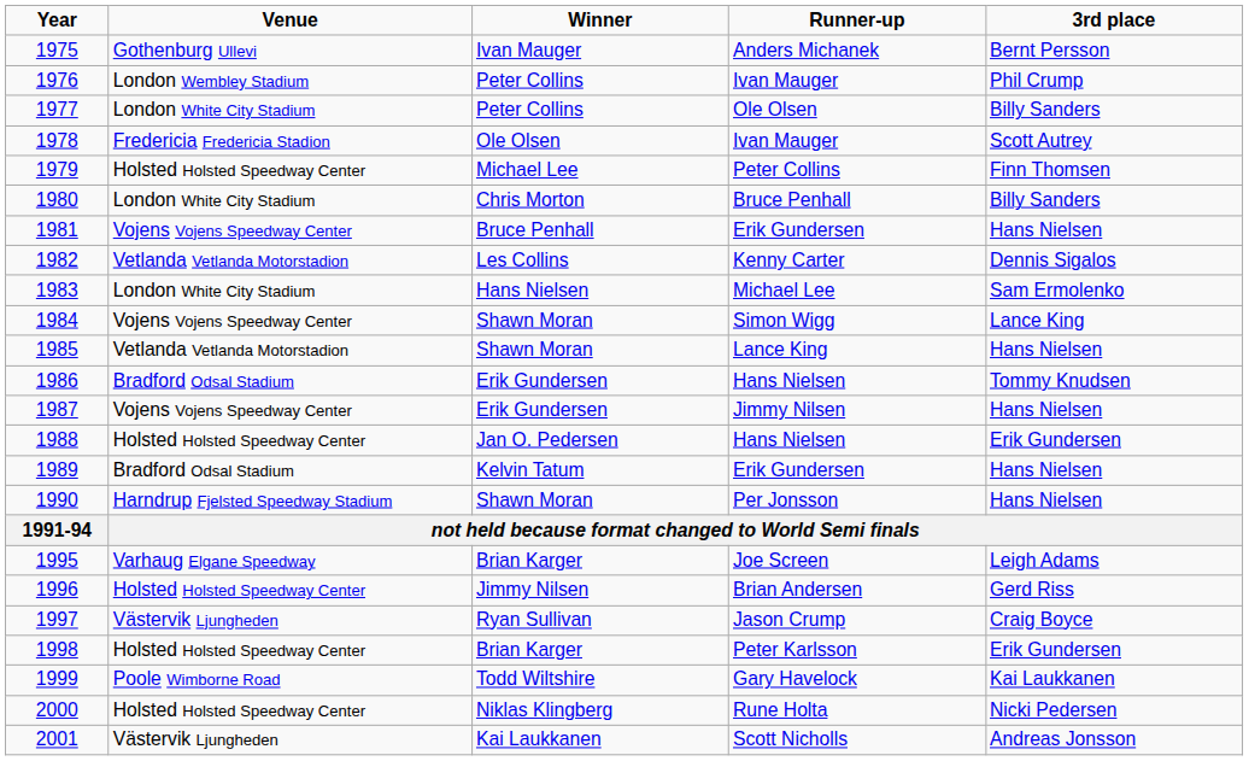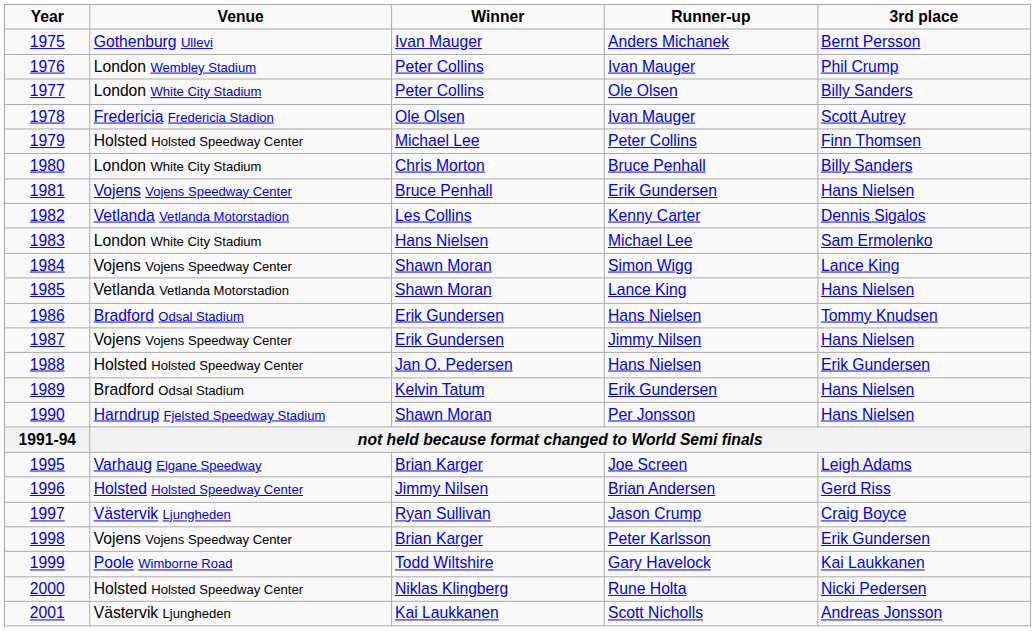1998 | Venue: Holsted Holsted Speedway Center -> Vojens Vojens Speedway Center
